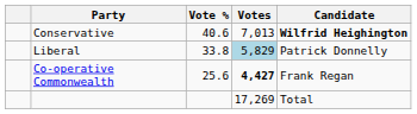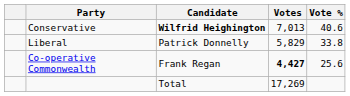columns swapped: Candidate <-> Vote %
Liberal | Votes: lightblue background -> no background
